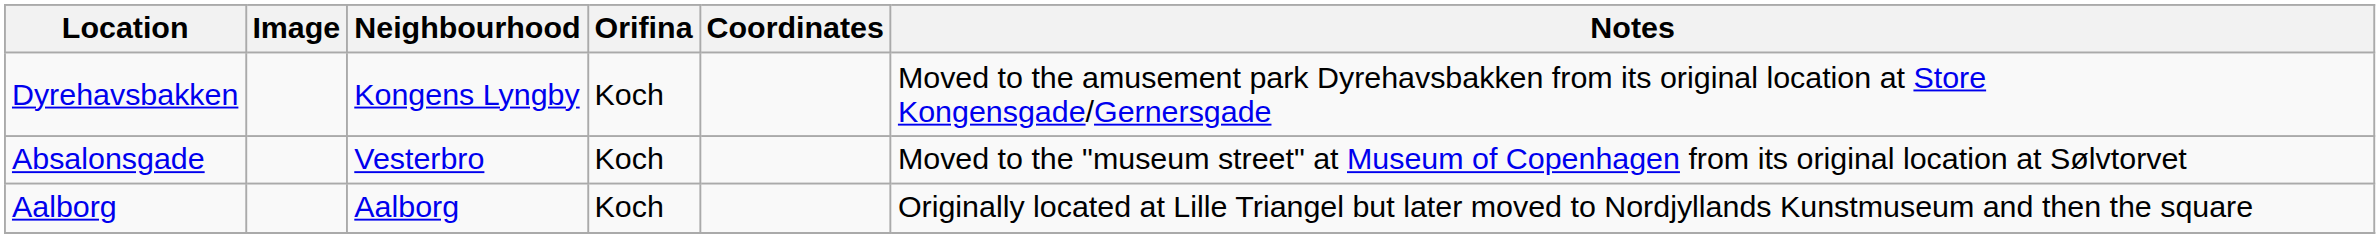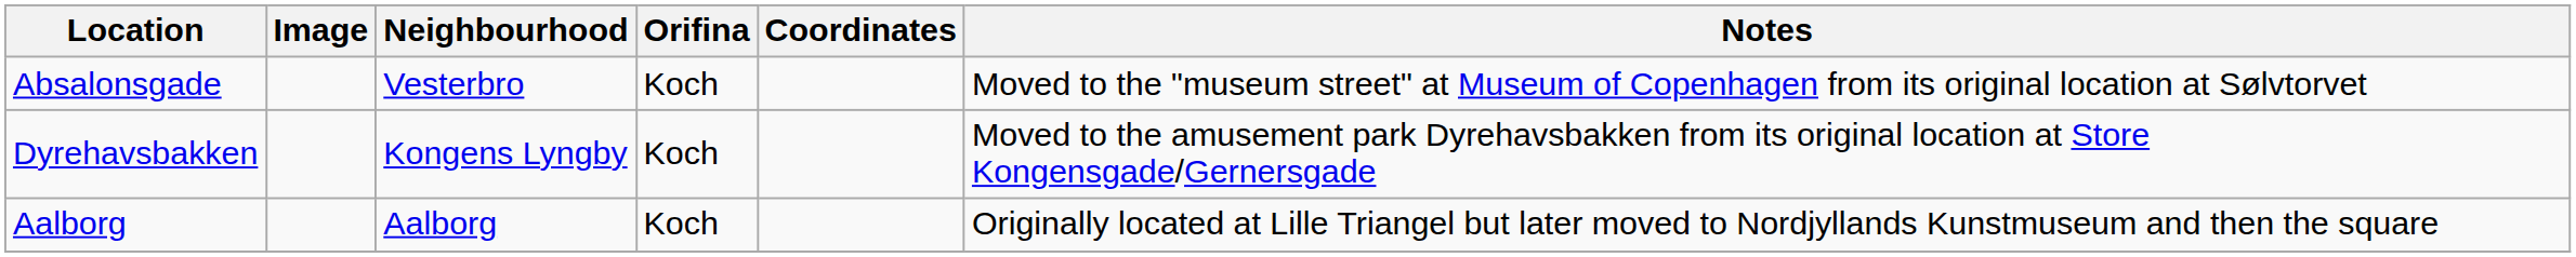rows swapped: Absalonsgade <-> Dyrehavsbakken
